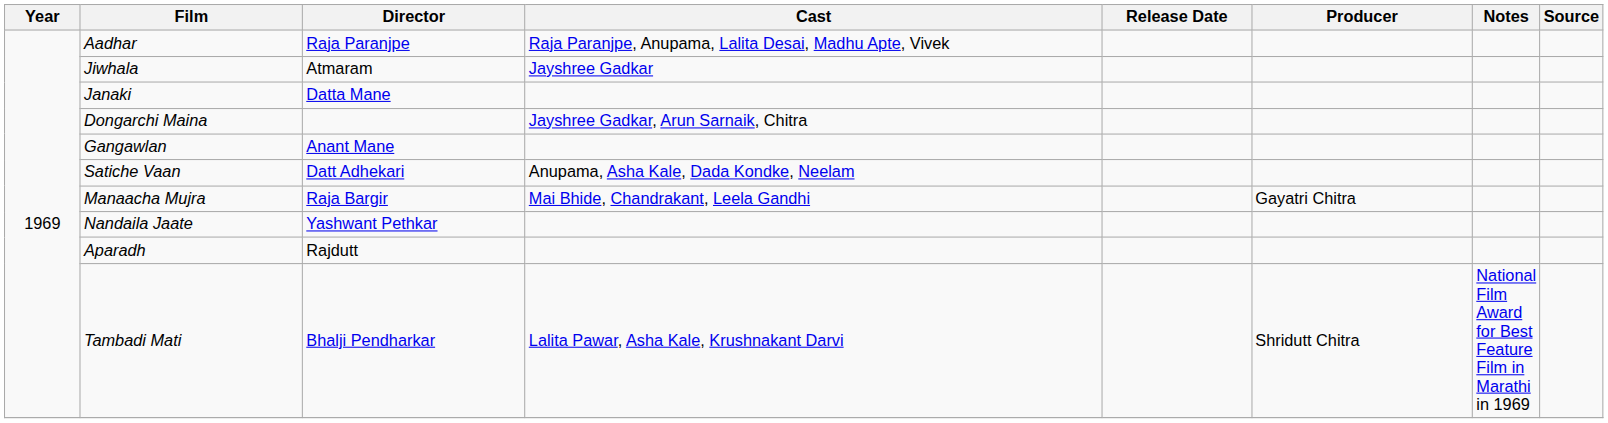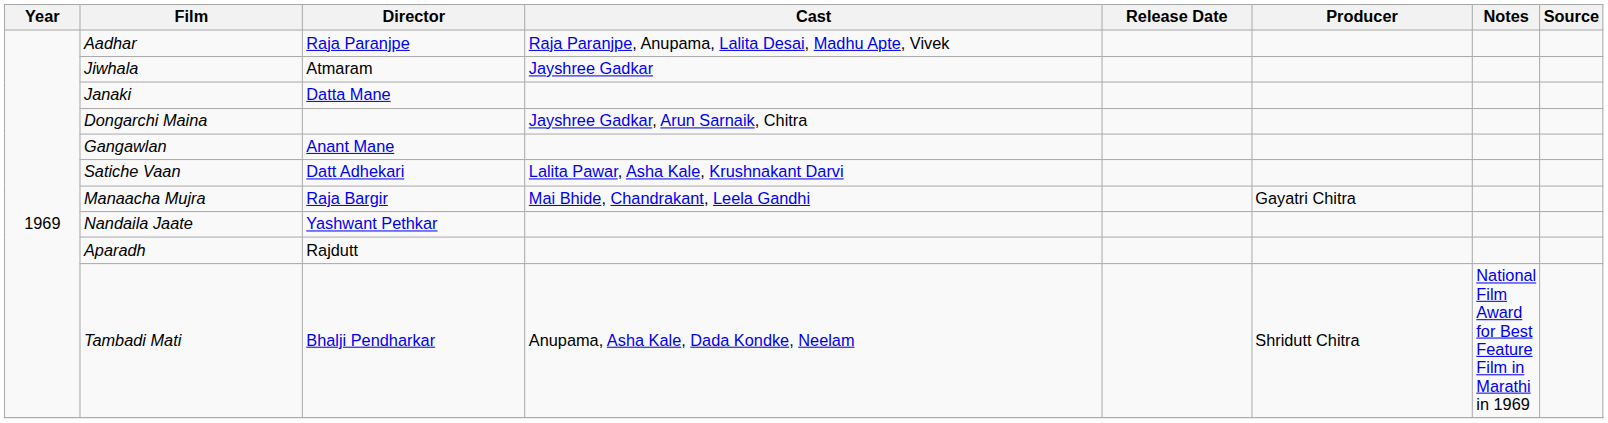Satiche Vaan | Cast: Anupama, Asha Kale, Dada Kondke, Neelam -> Lalita Pawar, Asha Kale, Krushnakant Darvi
Tambadi Mati | Cast: Lalita Pawar, Asha Kale, Krushnakant Darvi -> Anupama, Asha Kale, Dada Kondke, Neelam
